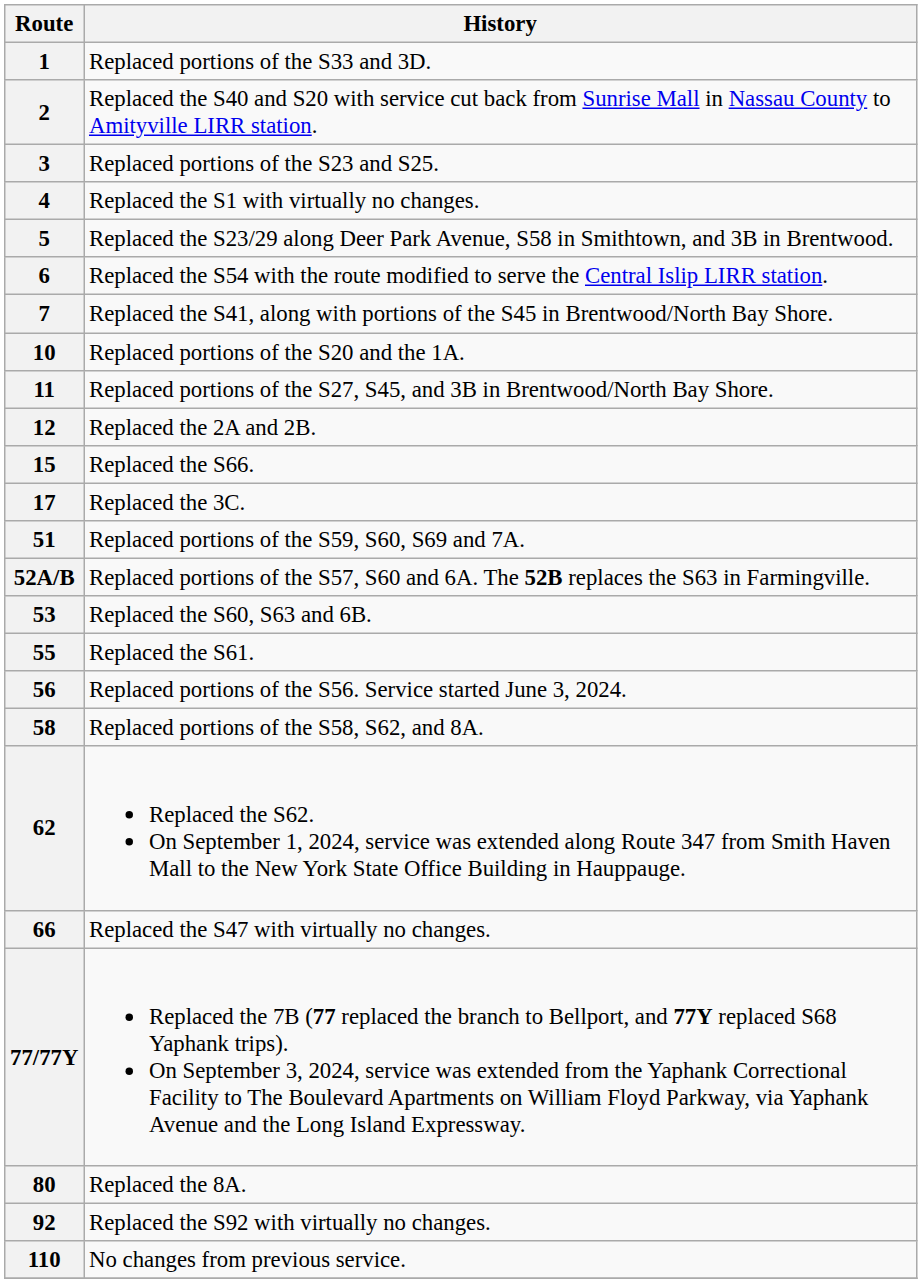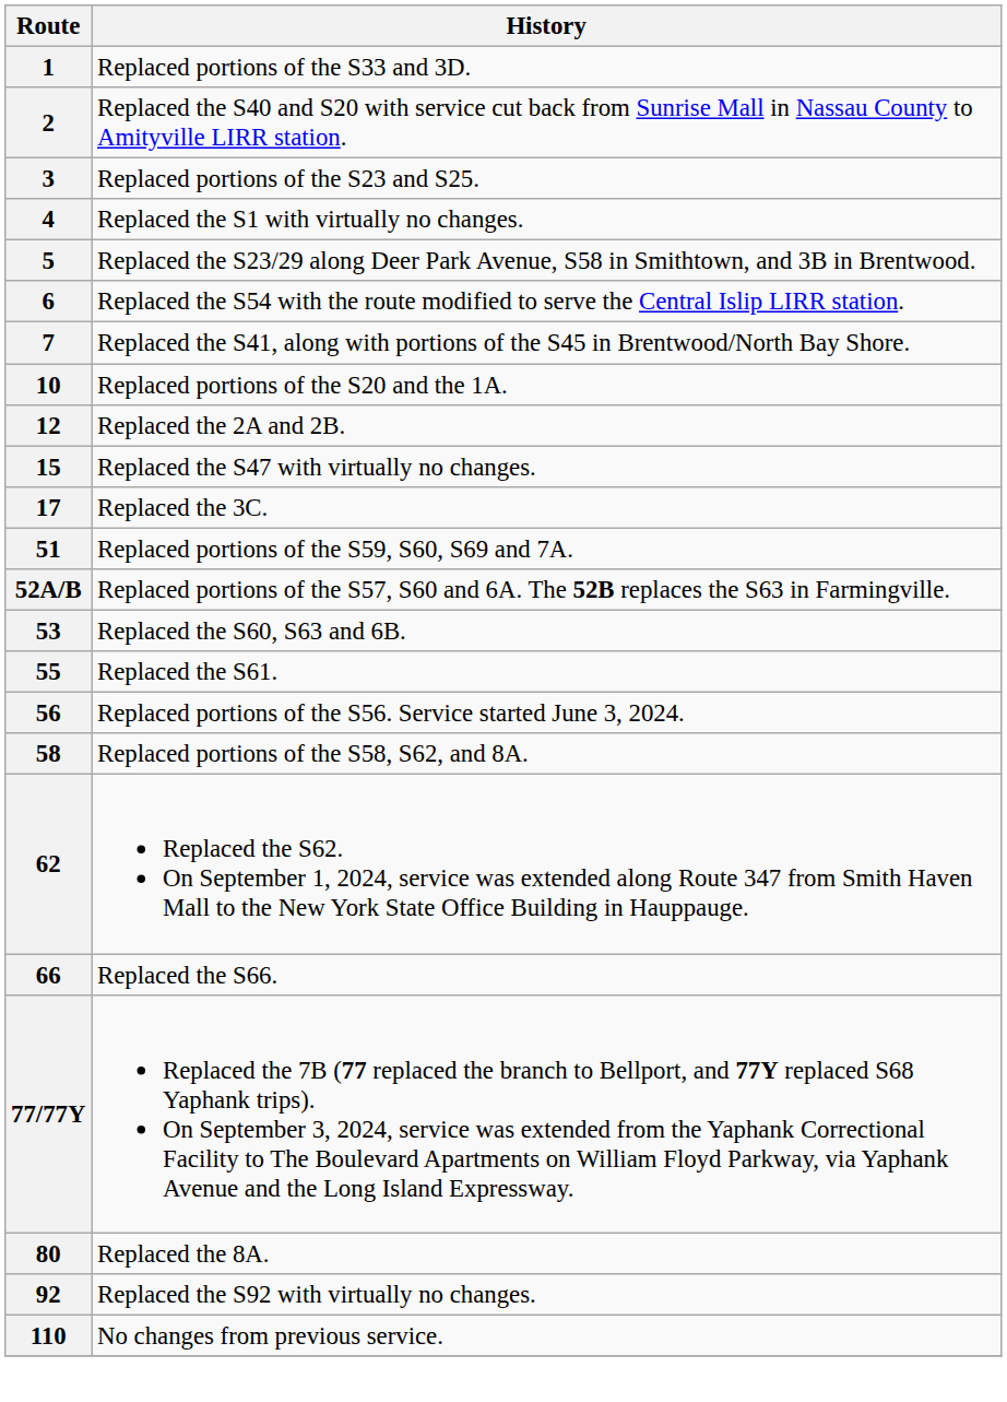- row: 11 | Replaced portions of the S27, S45, and 3B in Brentwood/North Bay Shore.
15 | History: Replaced the S66. -> Replaced the S47 with virtually no changes.
66 | History: Replaced the S47 with virtually no changes. -> Replaced the S66.
